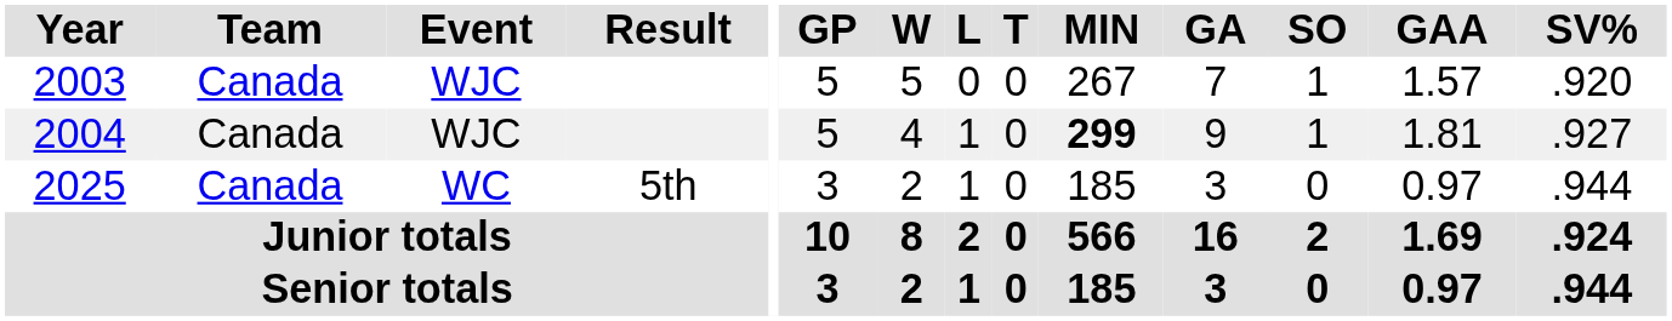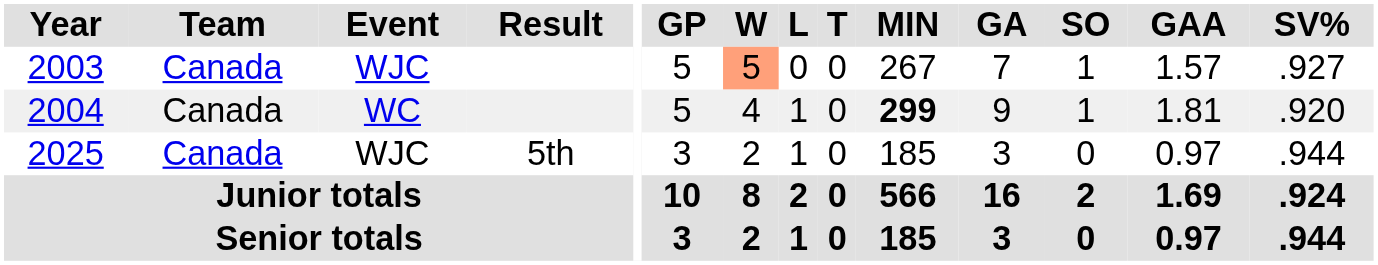2003 | W: no background -> lightsalmon background
2003 | SV%: .920 -> .927
2004 | Event: WJC -> WC
2004 | SV%: .927 -> .920
2025 | Event: WC -> WJC
